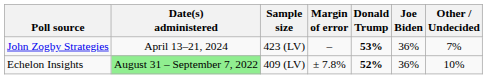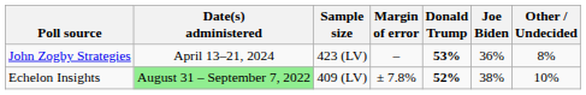John Zogby Strategies | Other / Undecided: 7% -> 8%
Echelon Insights | Joe Biden: 36% -> 38%
